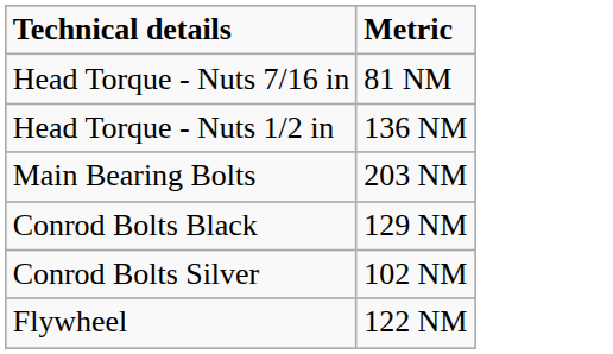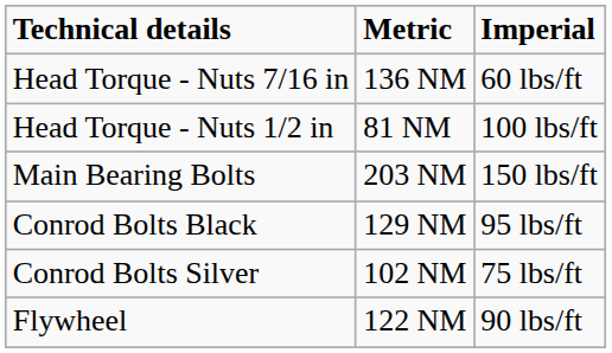+ column: Imperial | 60 lbs/ft | 100 lbs/ft | 150 lbs/ft | 95 lbs/ft | 75 lbs/ft | 90 lbs/ft
Head Torque - Nuts 7/16 in | Metric: 81 NM -> 136 NM
Head Torque - Nuts 1/2 in | Metric: 136 NM -> 81 NM
